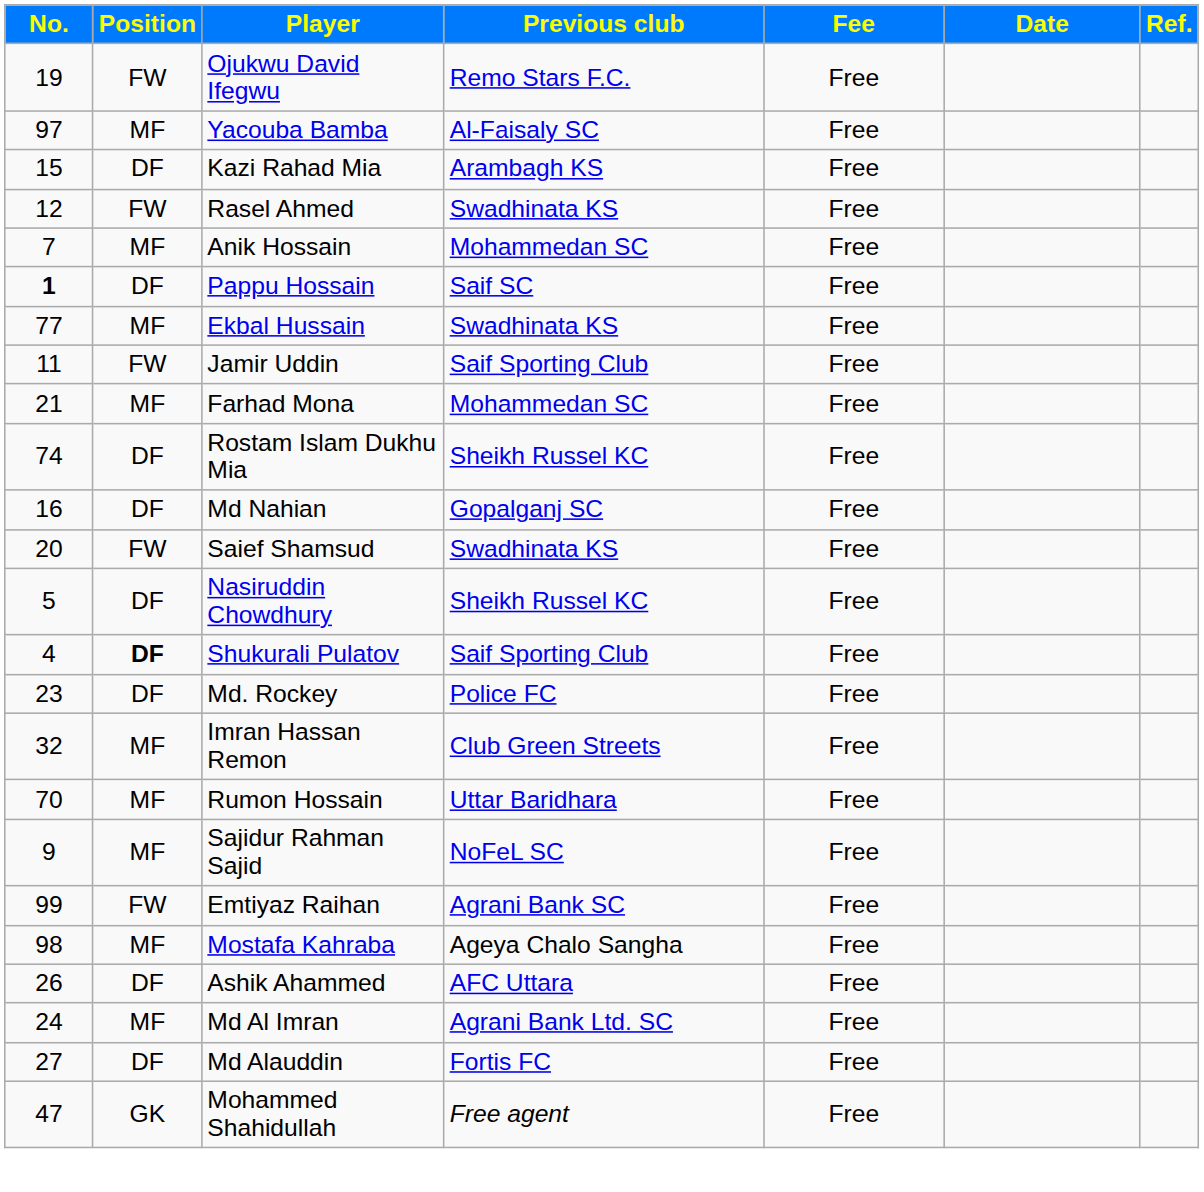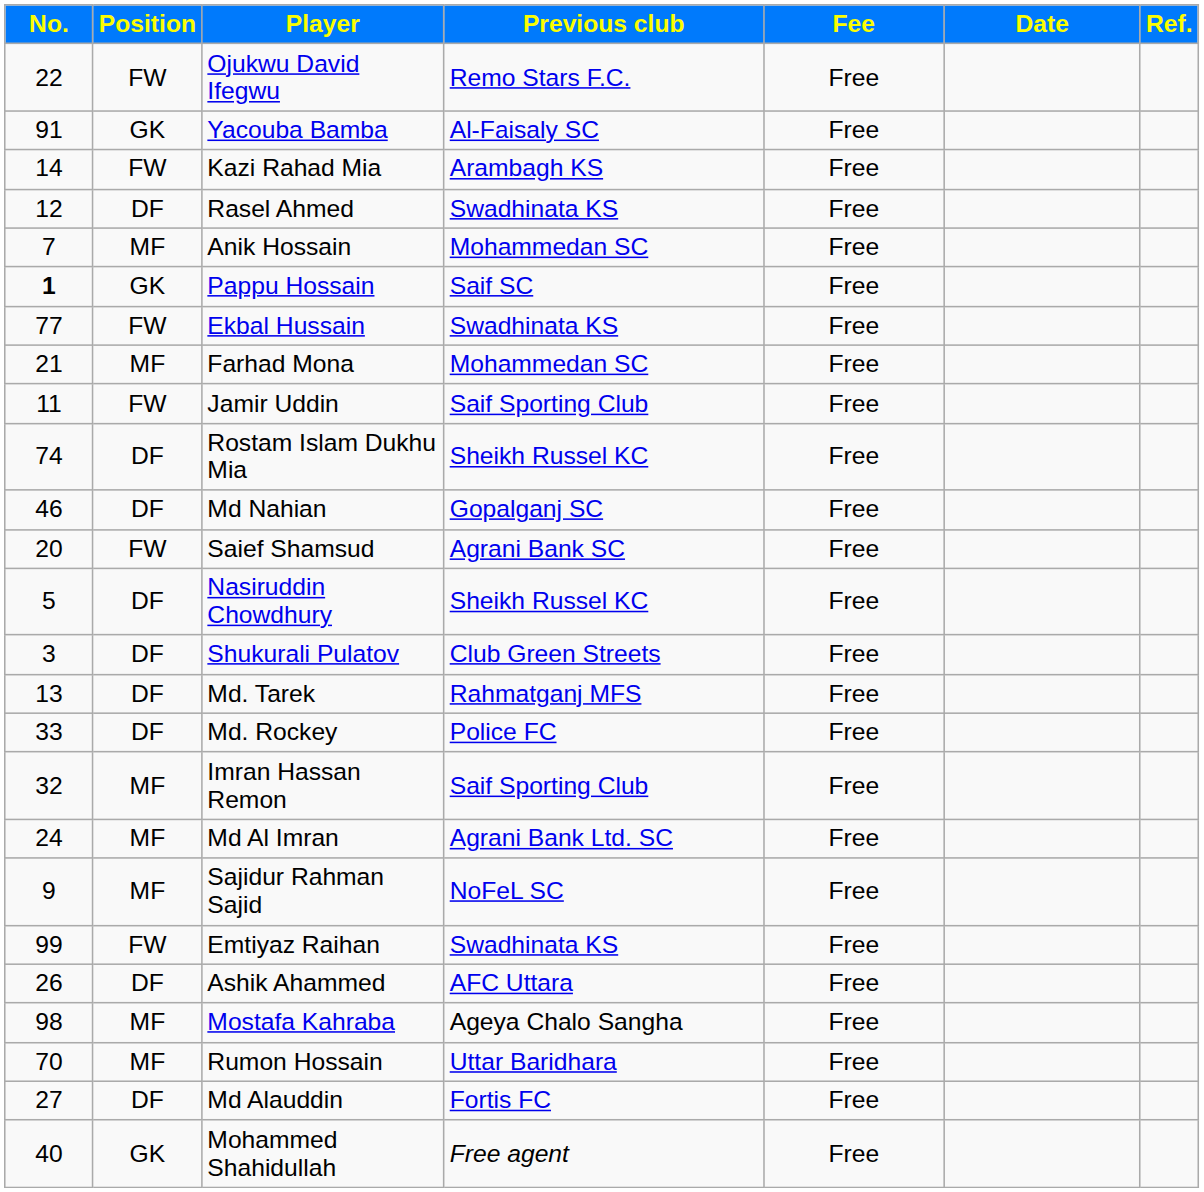Ojukwu David Ifegwu | No.: 19 -> 22
Yacouba Bamba | No.: 97 -> 91
Yacouba Bamba | Position: MF -> GK
Kazi Rahad Mia | No.: 15 -> 14
Kazi Rahad Mia | Position: DF -> FW
Rasel Ahmed | Position: FW -> DF
Pappu Hossain | Position: DF -> GK
Ekbal Hussain | Position: MF -> FW
rows swapped: Farhad Mona <-> Jamir Uddin
Md Nahian | No.: 16 -> 46
Saief Shamsud | Previous club: Swadhinata KS -> Agrani Bank SC
Shukurali Pulatov | No.: 4 -> 3
Shukurali Pulatov | Position: bold -> normal
Shukurali Pulatov | Previous club: Saif Sporting Club -> Club Green Streets
+ row: 13 | DF | Md. Tarek | Rahmatganj MFS | Free
Md. Rockey | No.: 23 -> 33
Imran Hassan Remon | Previous club: Club Green Streets -> Saif Sporting Club
rows swapped: Rumon Hossain <-> Md Al Imran
Emtiyaz Raihan | Previous club: Agrani Bank SC -> Swadhinata KS
rows swapped: Mostafa Kahraba <-> Ashik Ahammed
Mohammed Shahidullah | No.: 47 -> 40
